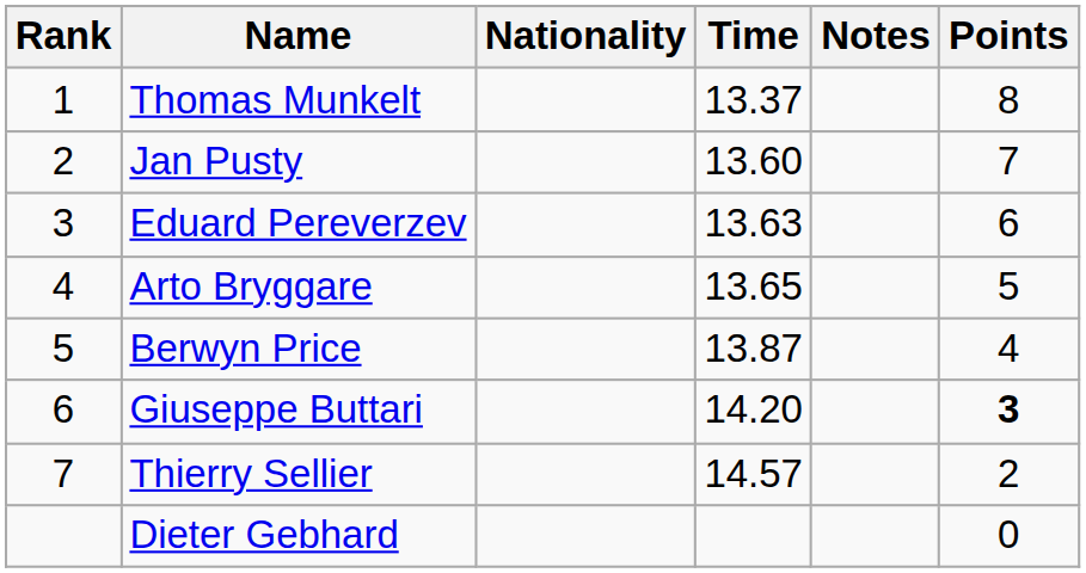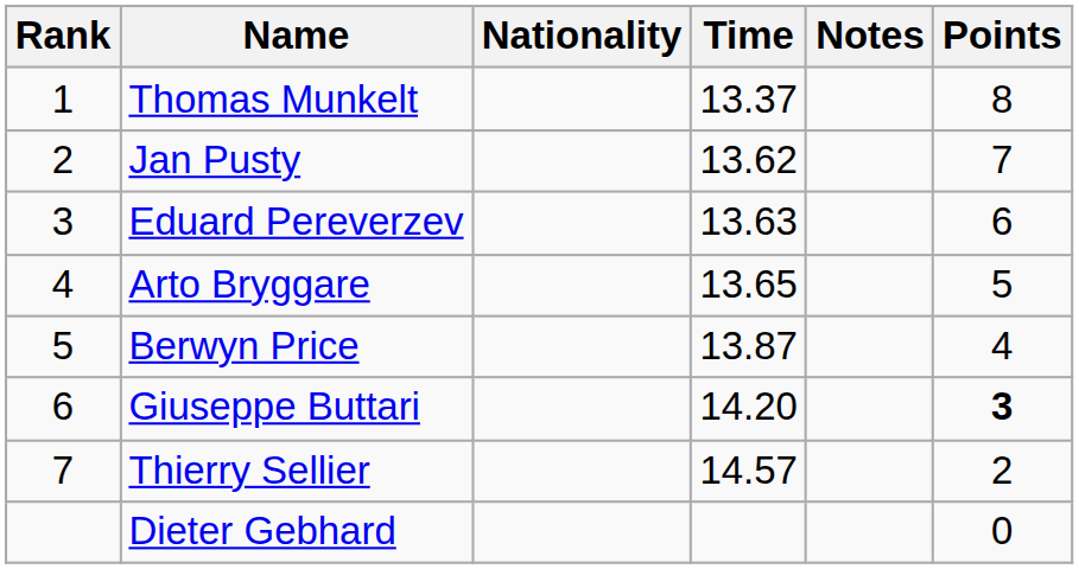Jan Pusty | Time: 13.60 -> 13.62
